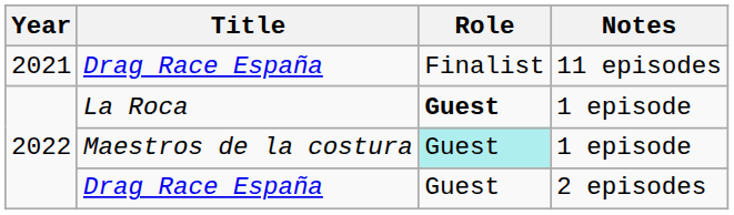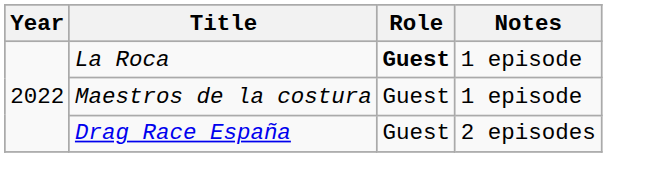- row: 2021 | Drag Race España | Finalist | 11 episodes
Maestros de la costura | Role: paleturquoise background -> no background
